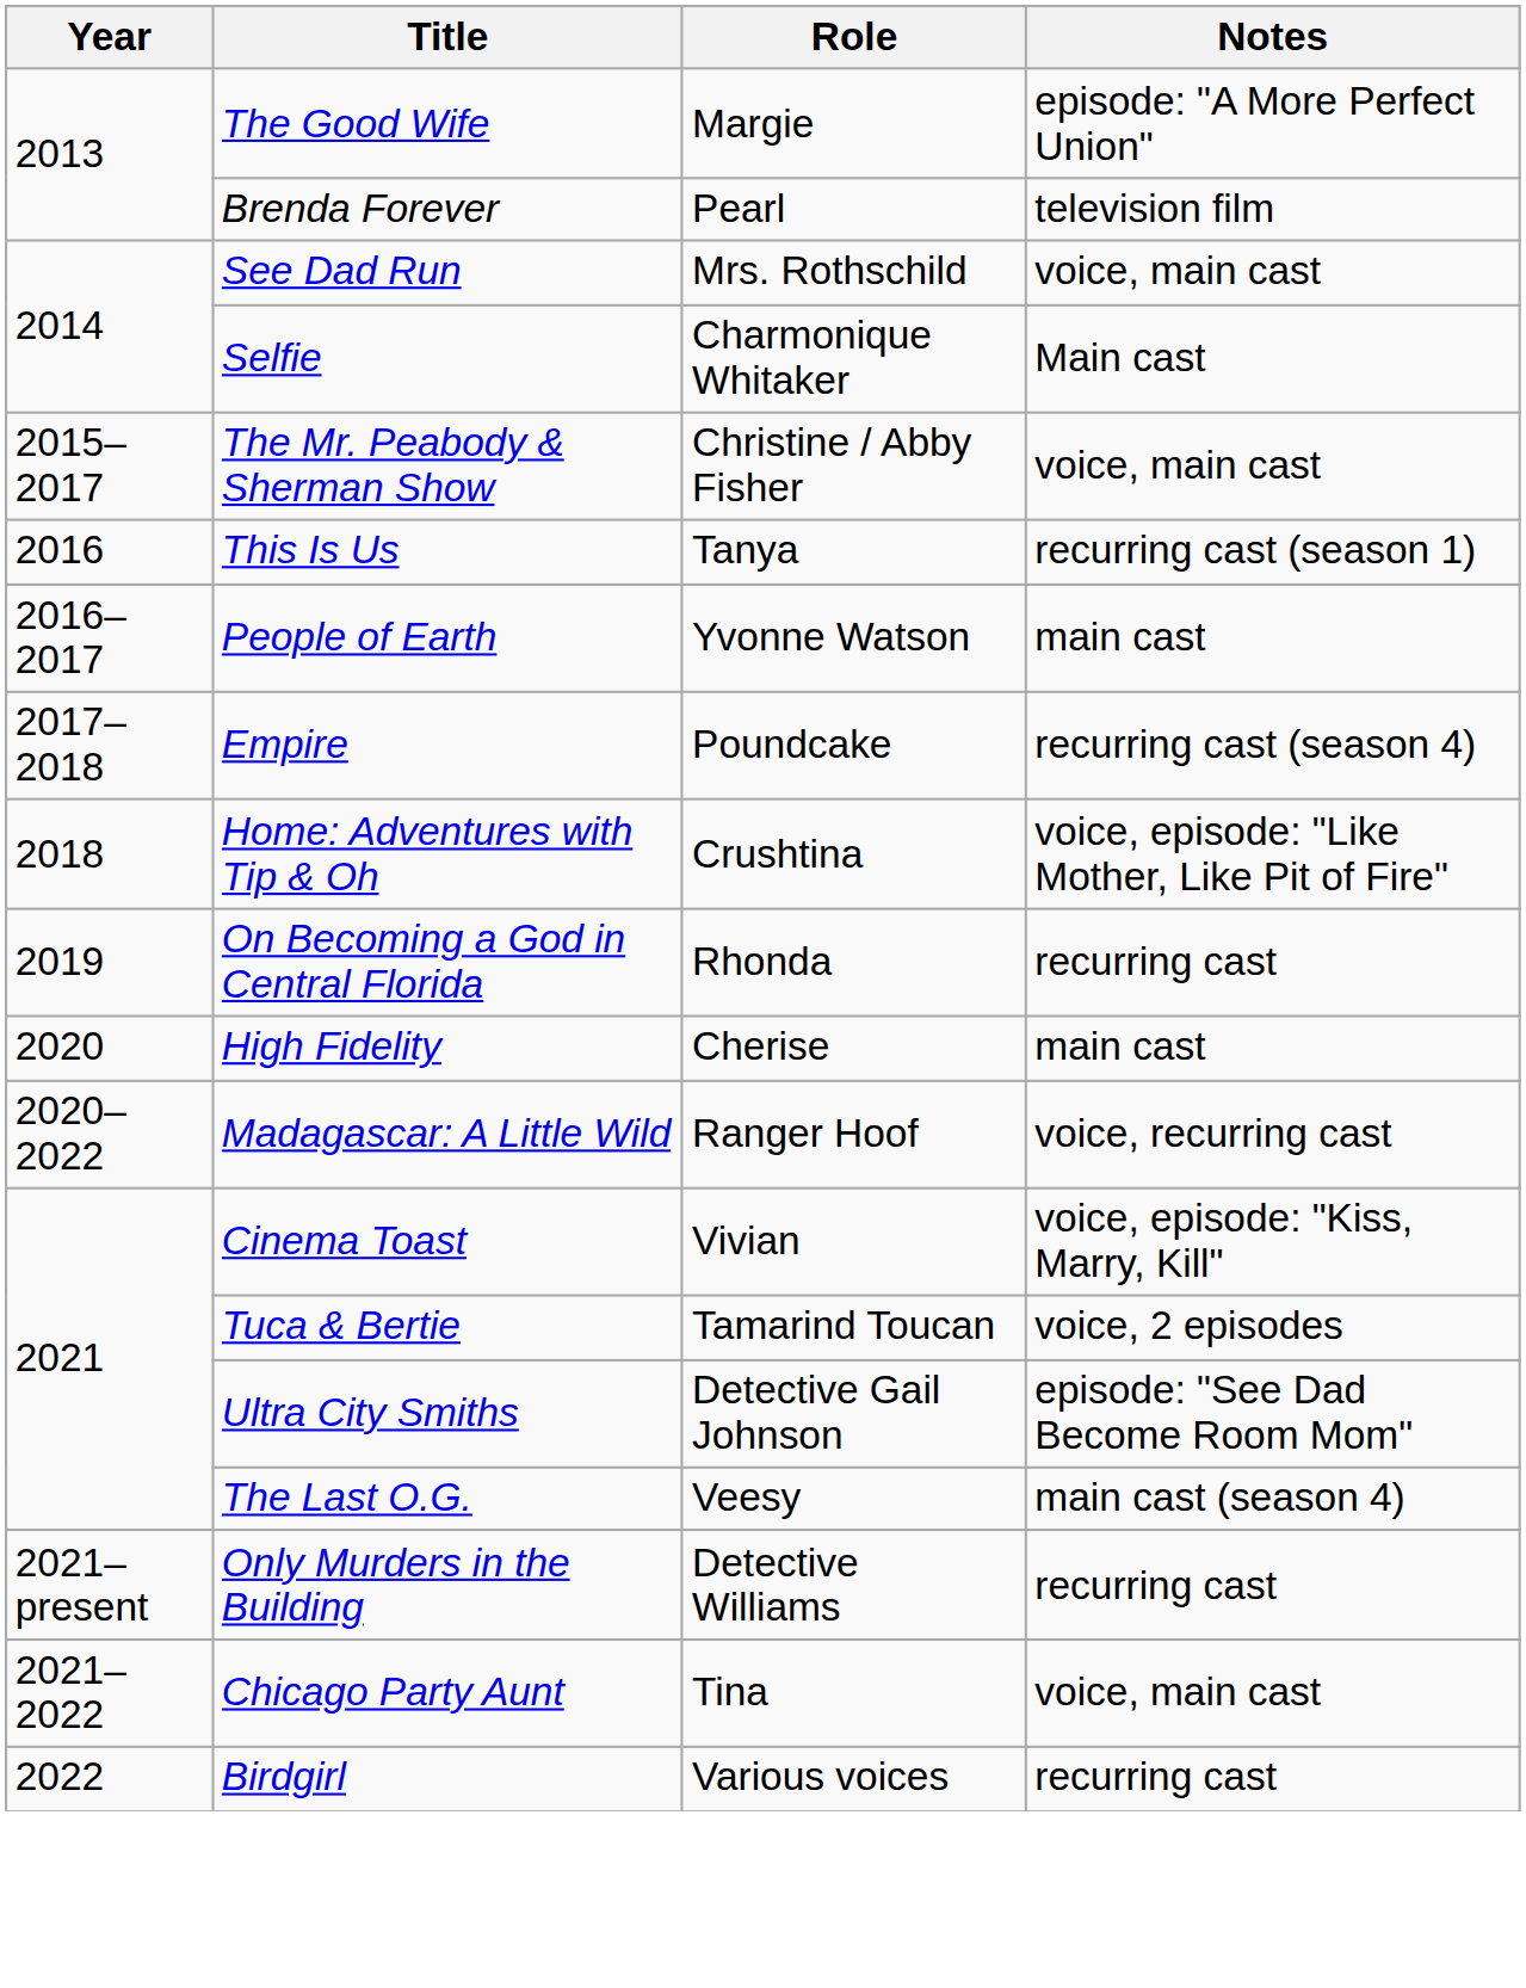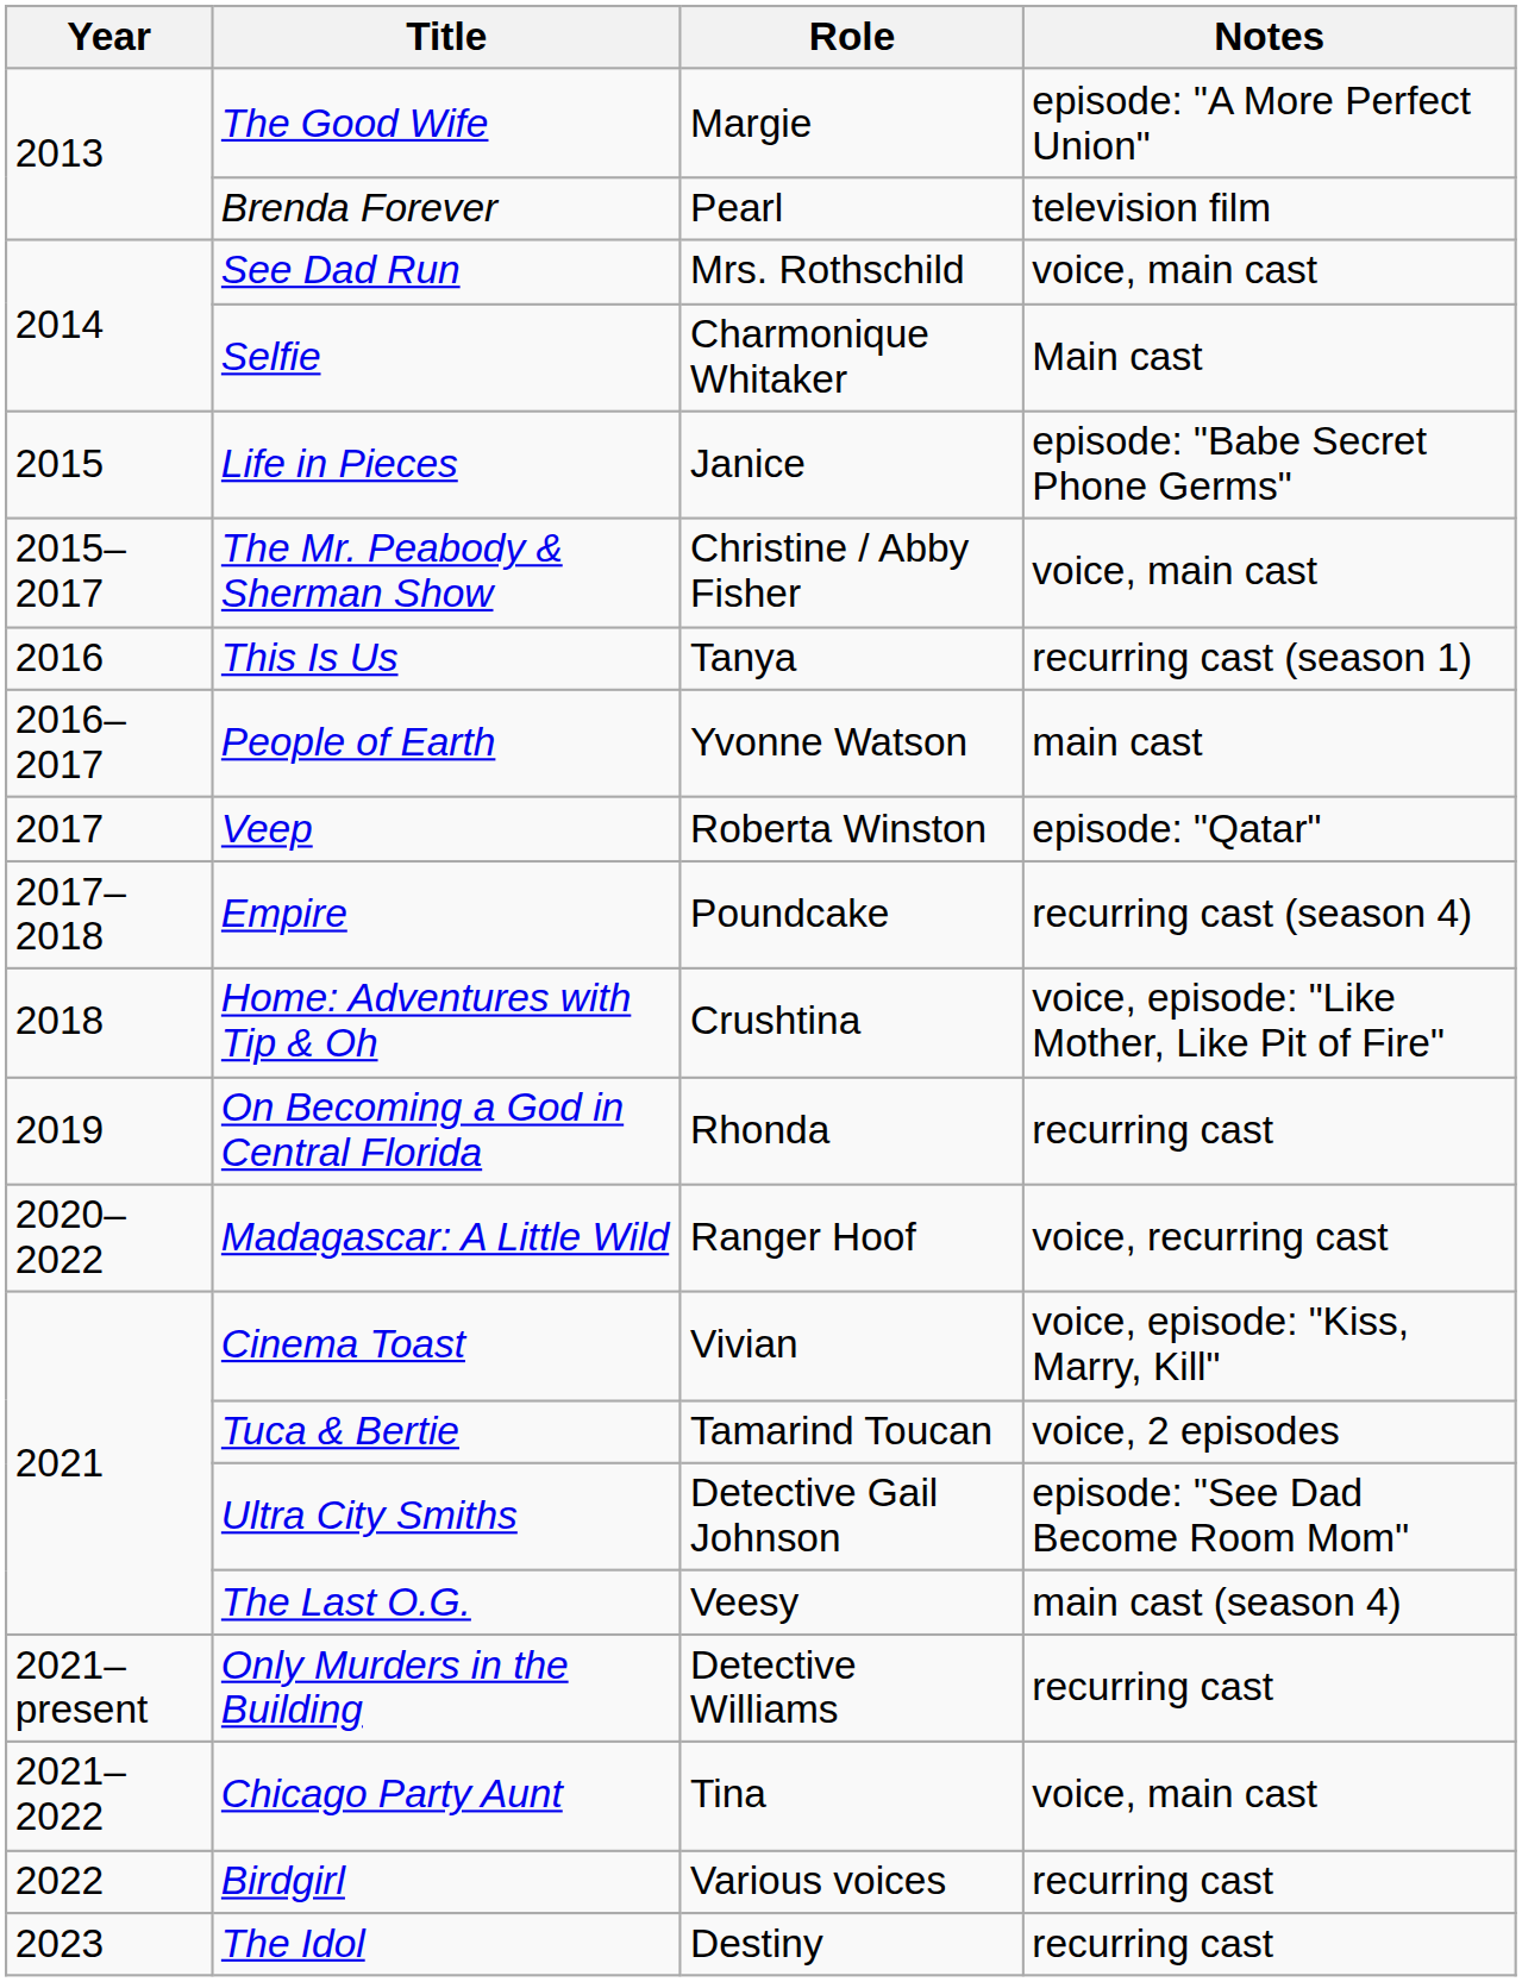+ row: 2015 | Life in Pieces | Janice | episode: "Babe Secret Phone Germs"
+ row: 2017 | Veep | Roberta Winston | episode: "Qatar"
- row: 2020 | High Fidelity | Cherise | main cast
+ row: 2023 | The Idol | Destiny | recurring cast
